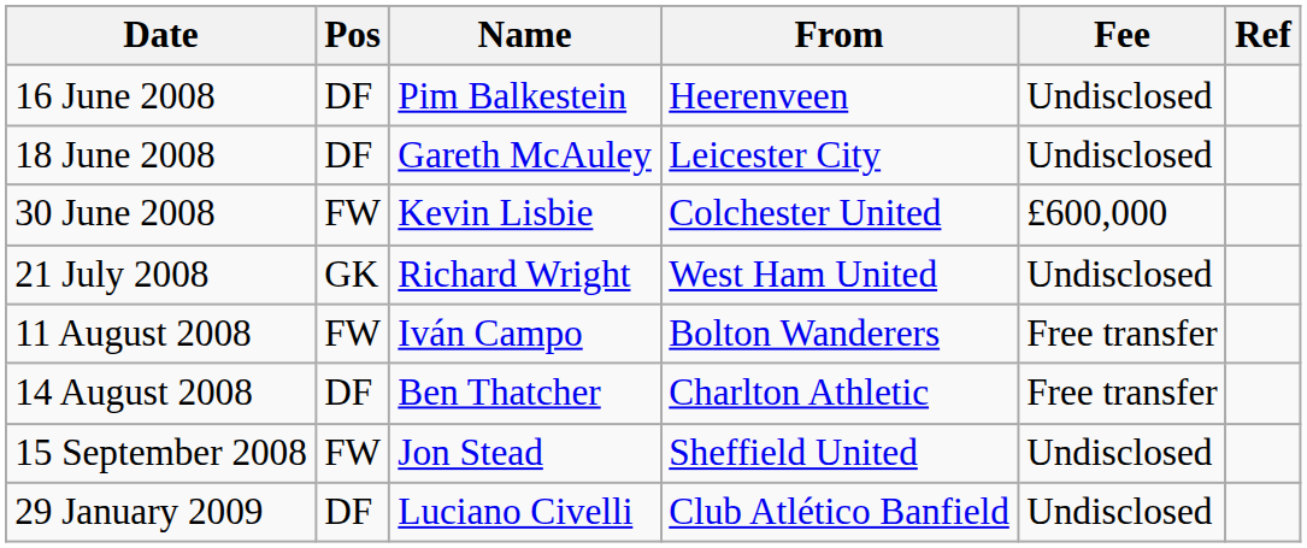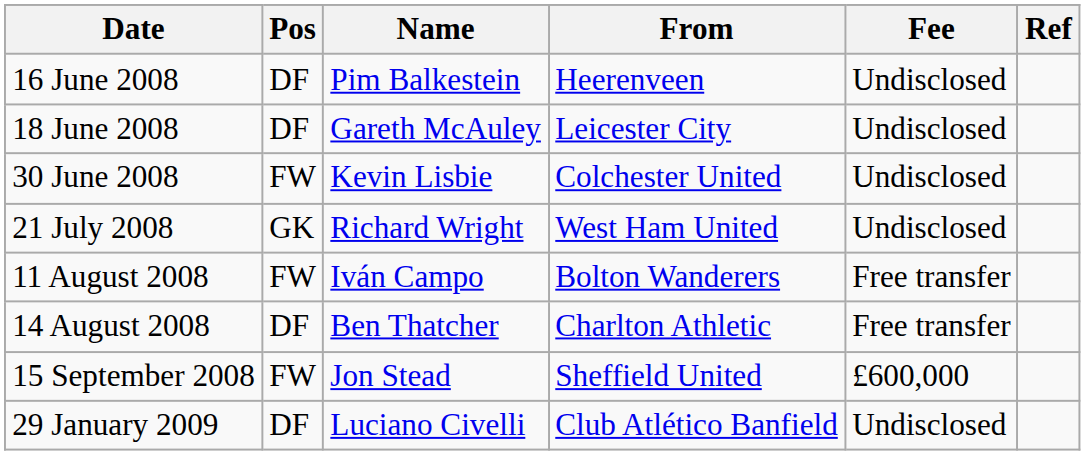30 June 2008 | Fee: £600,000 -> Undisclosed
15 September 2008 | Fee: Undisclosed -> £600,000
